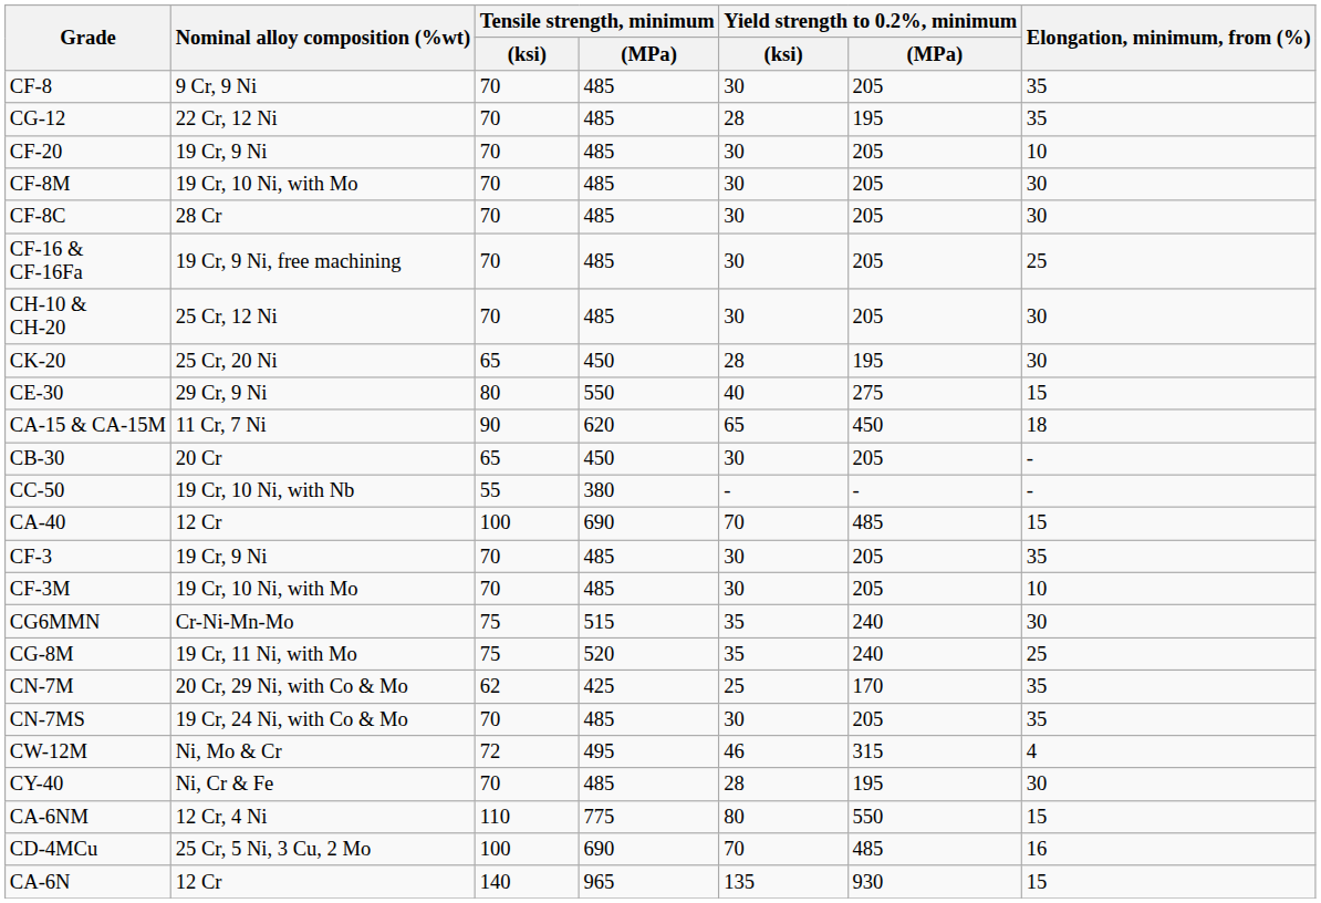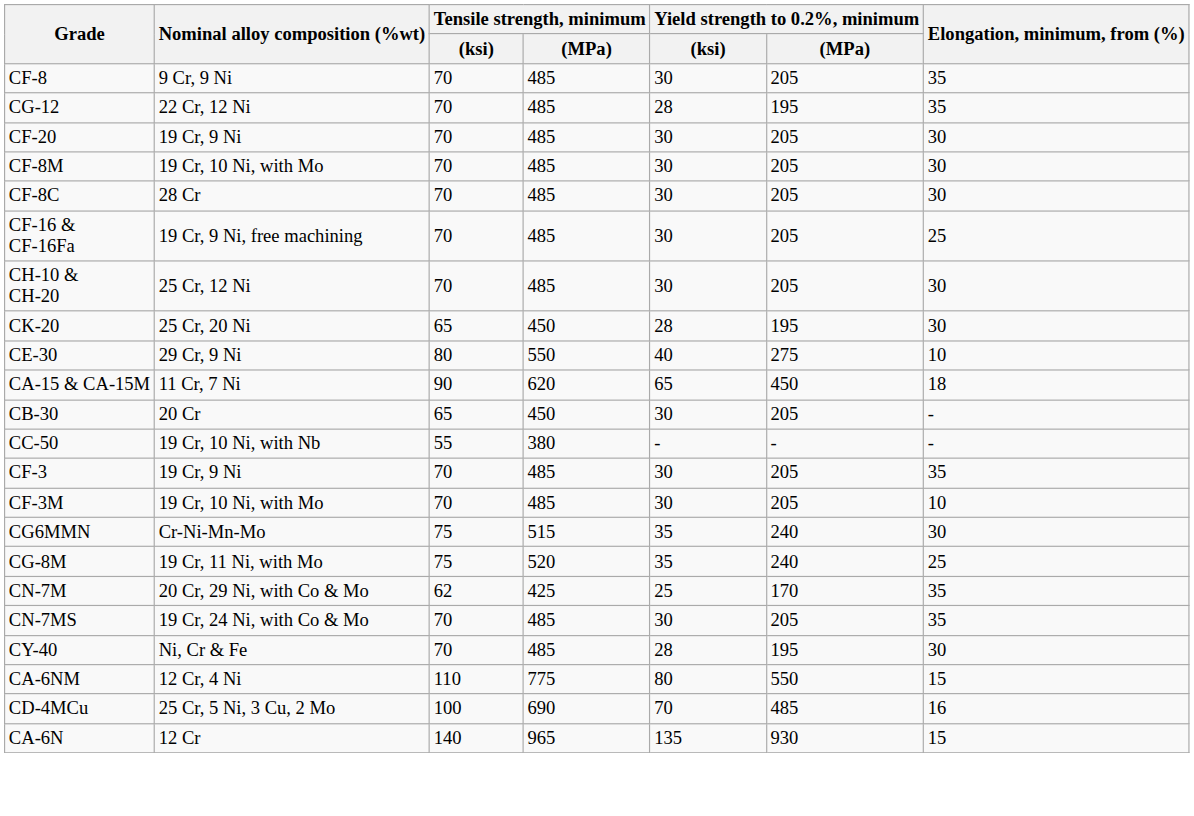CF-20 | Elongation, minimum, from (%): 10 -> 30
CE-30 | Elongation, minimum, from (%): 15 -> 10
- row: CA-40 | 12 Cr | 100 | 690 | 70 | 485 | 15
- row: CW-12M | Ni, Mo & Cr | 72 | 495 | 46 | 315 | 4
